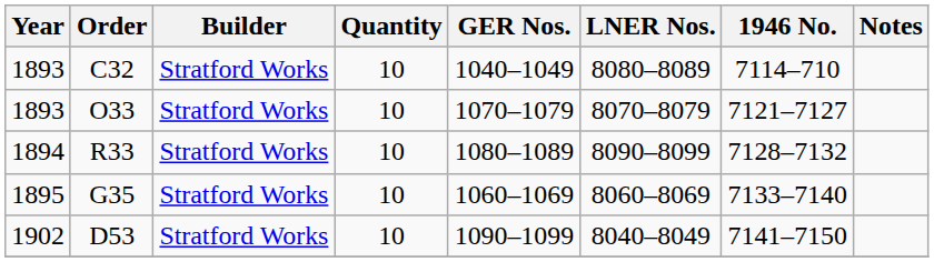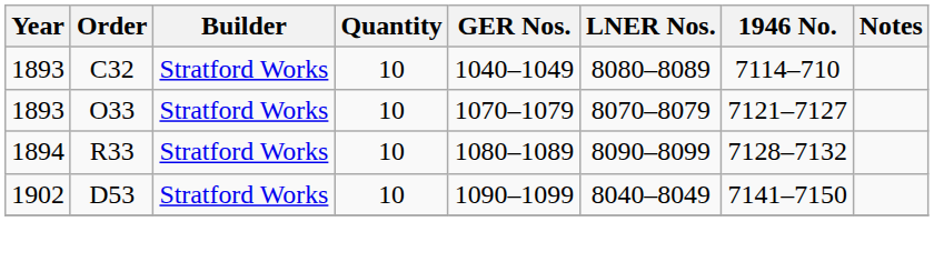- row: 1895 | G35 | Stratford Works | 10 | 1060–1069 | 8060–8069 | 7133–7140
